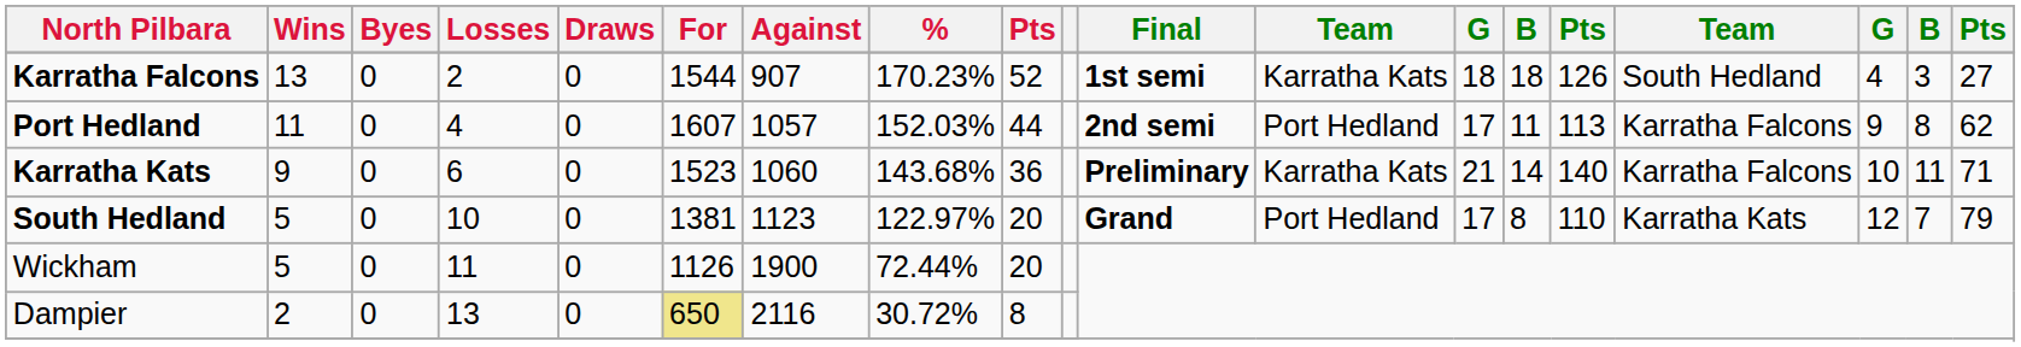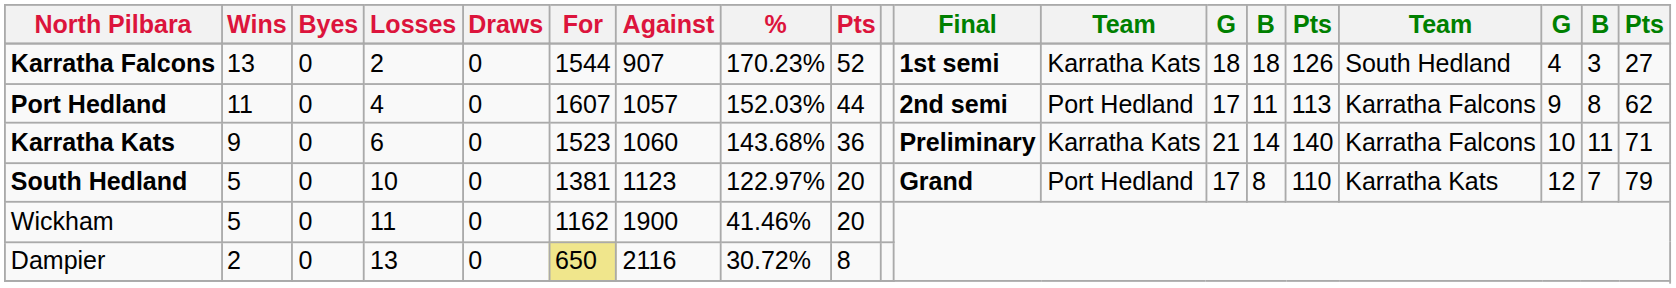Wickham | For: 1126 -> 1162
Wickham | %: 72.44% -> 41.46%
